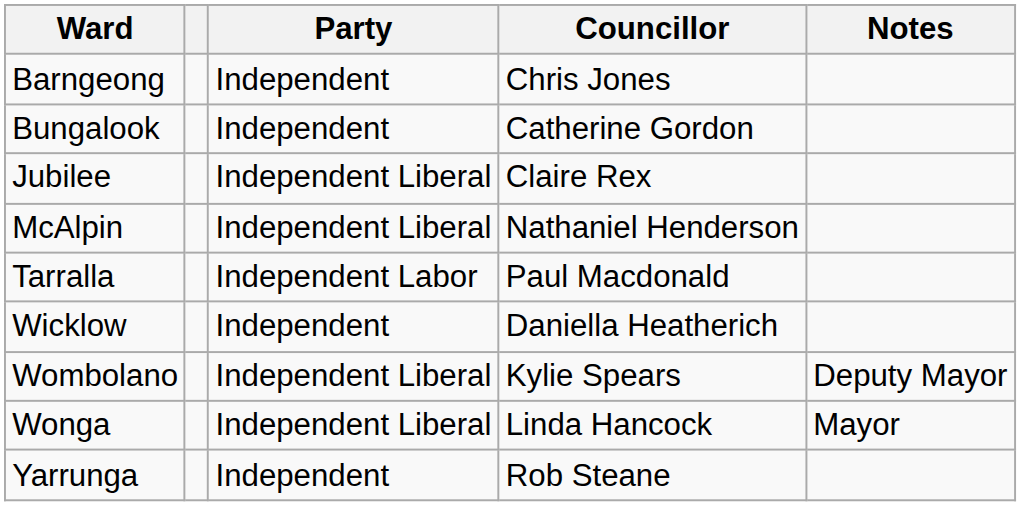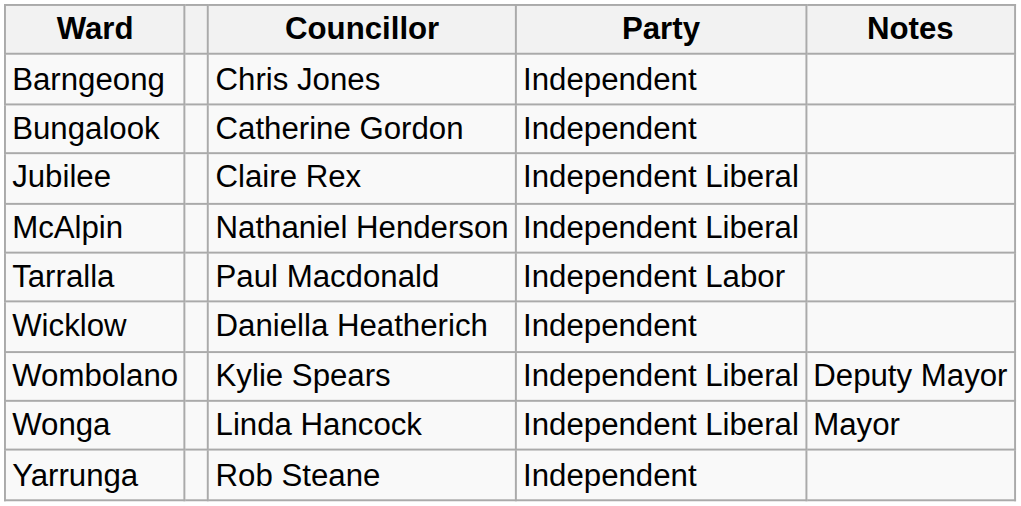columns swapped: Party <-> Councillor
